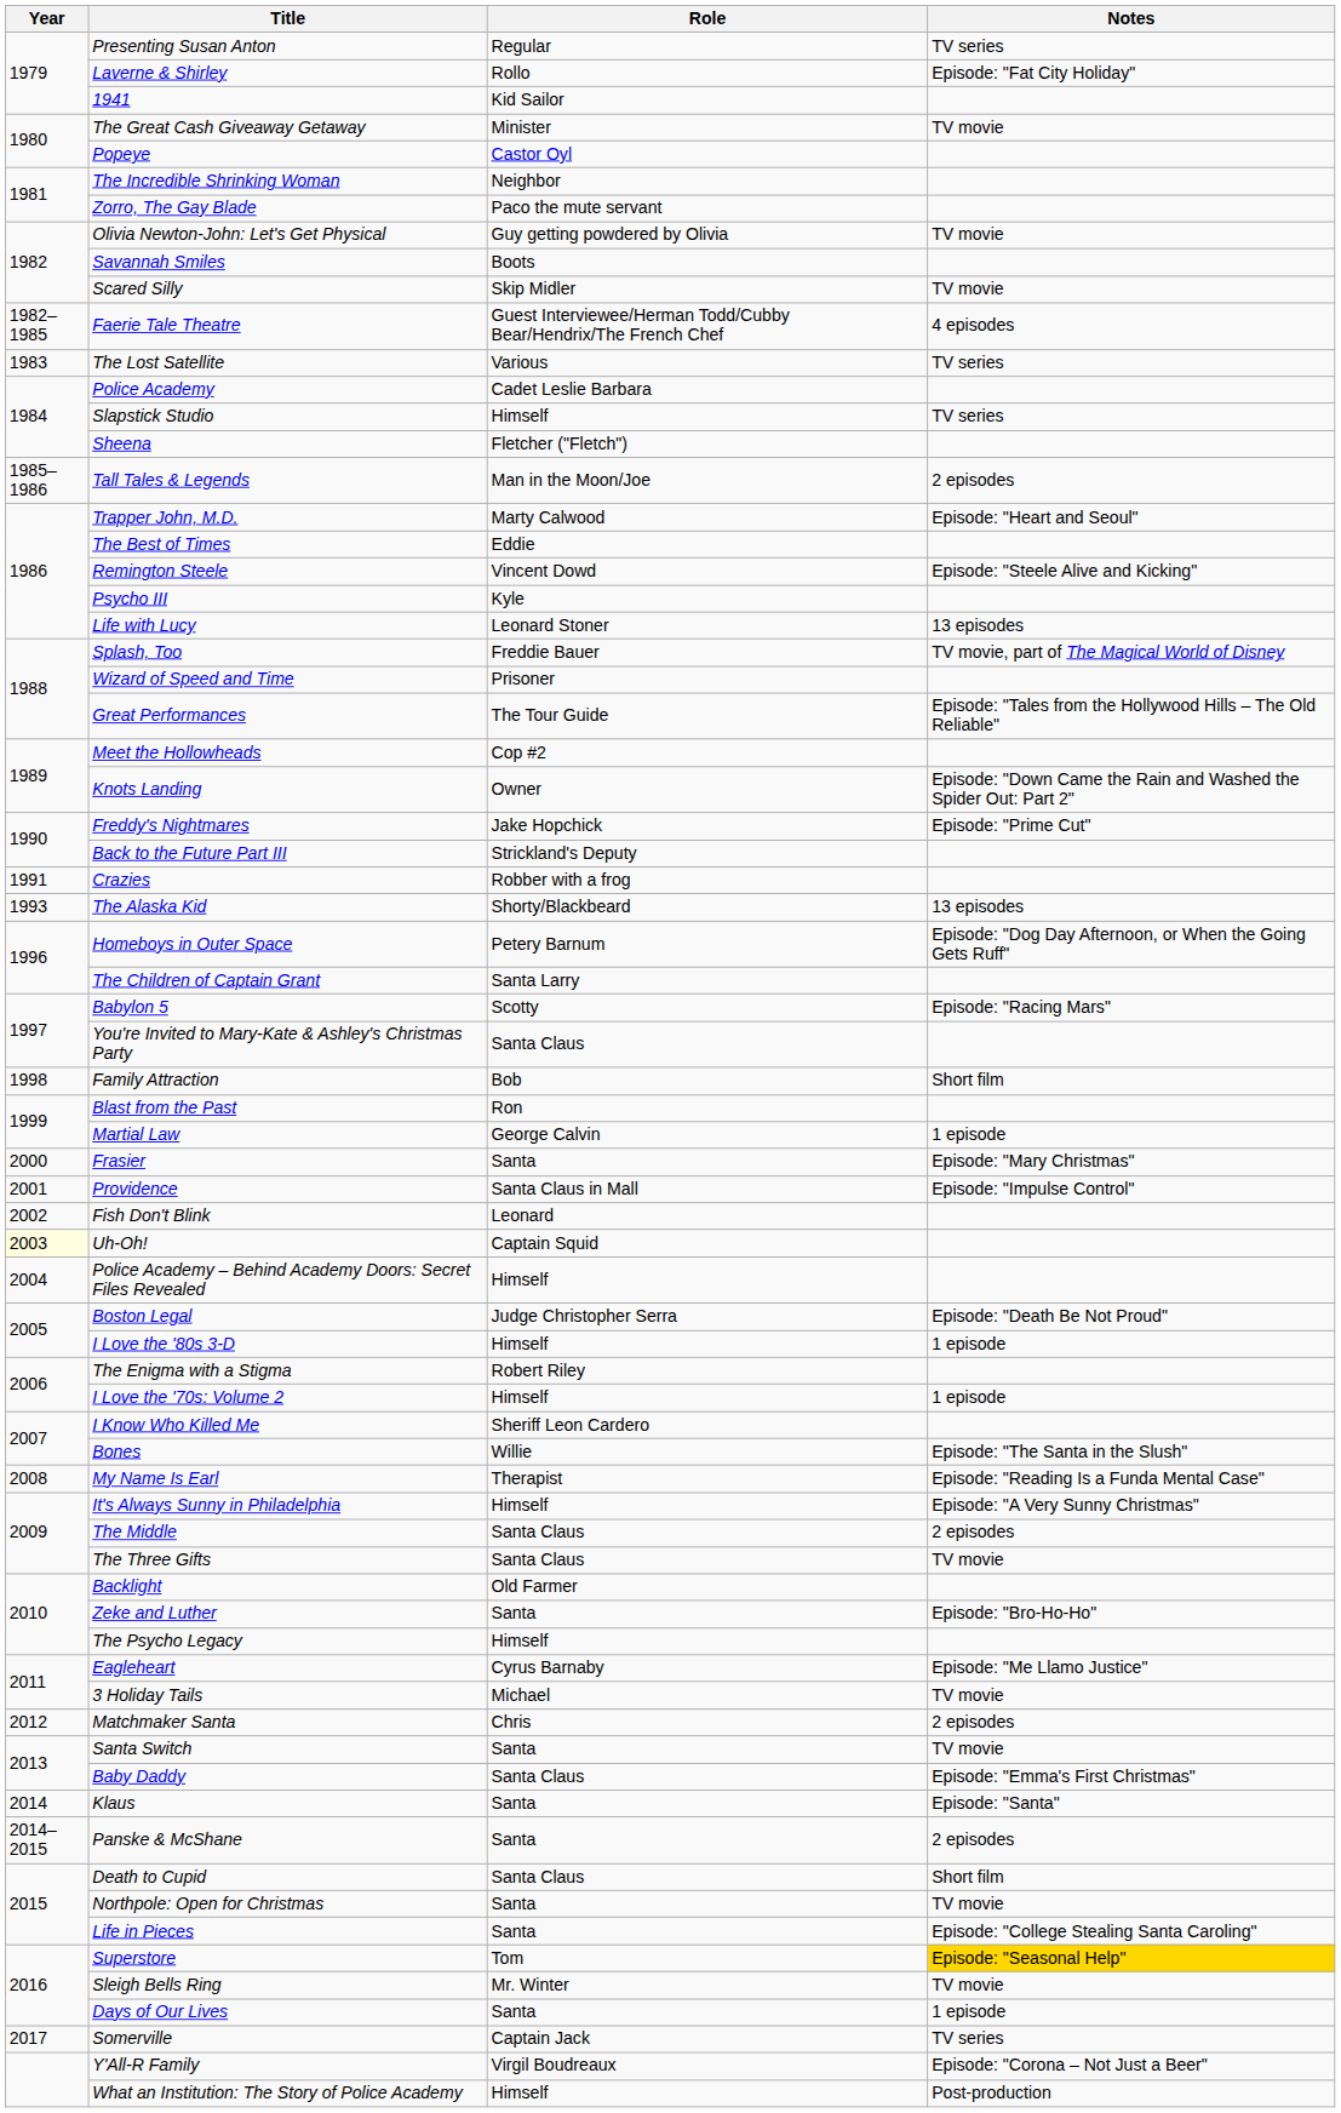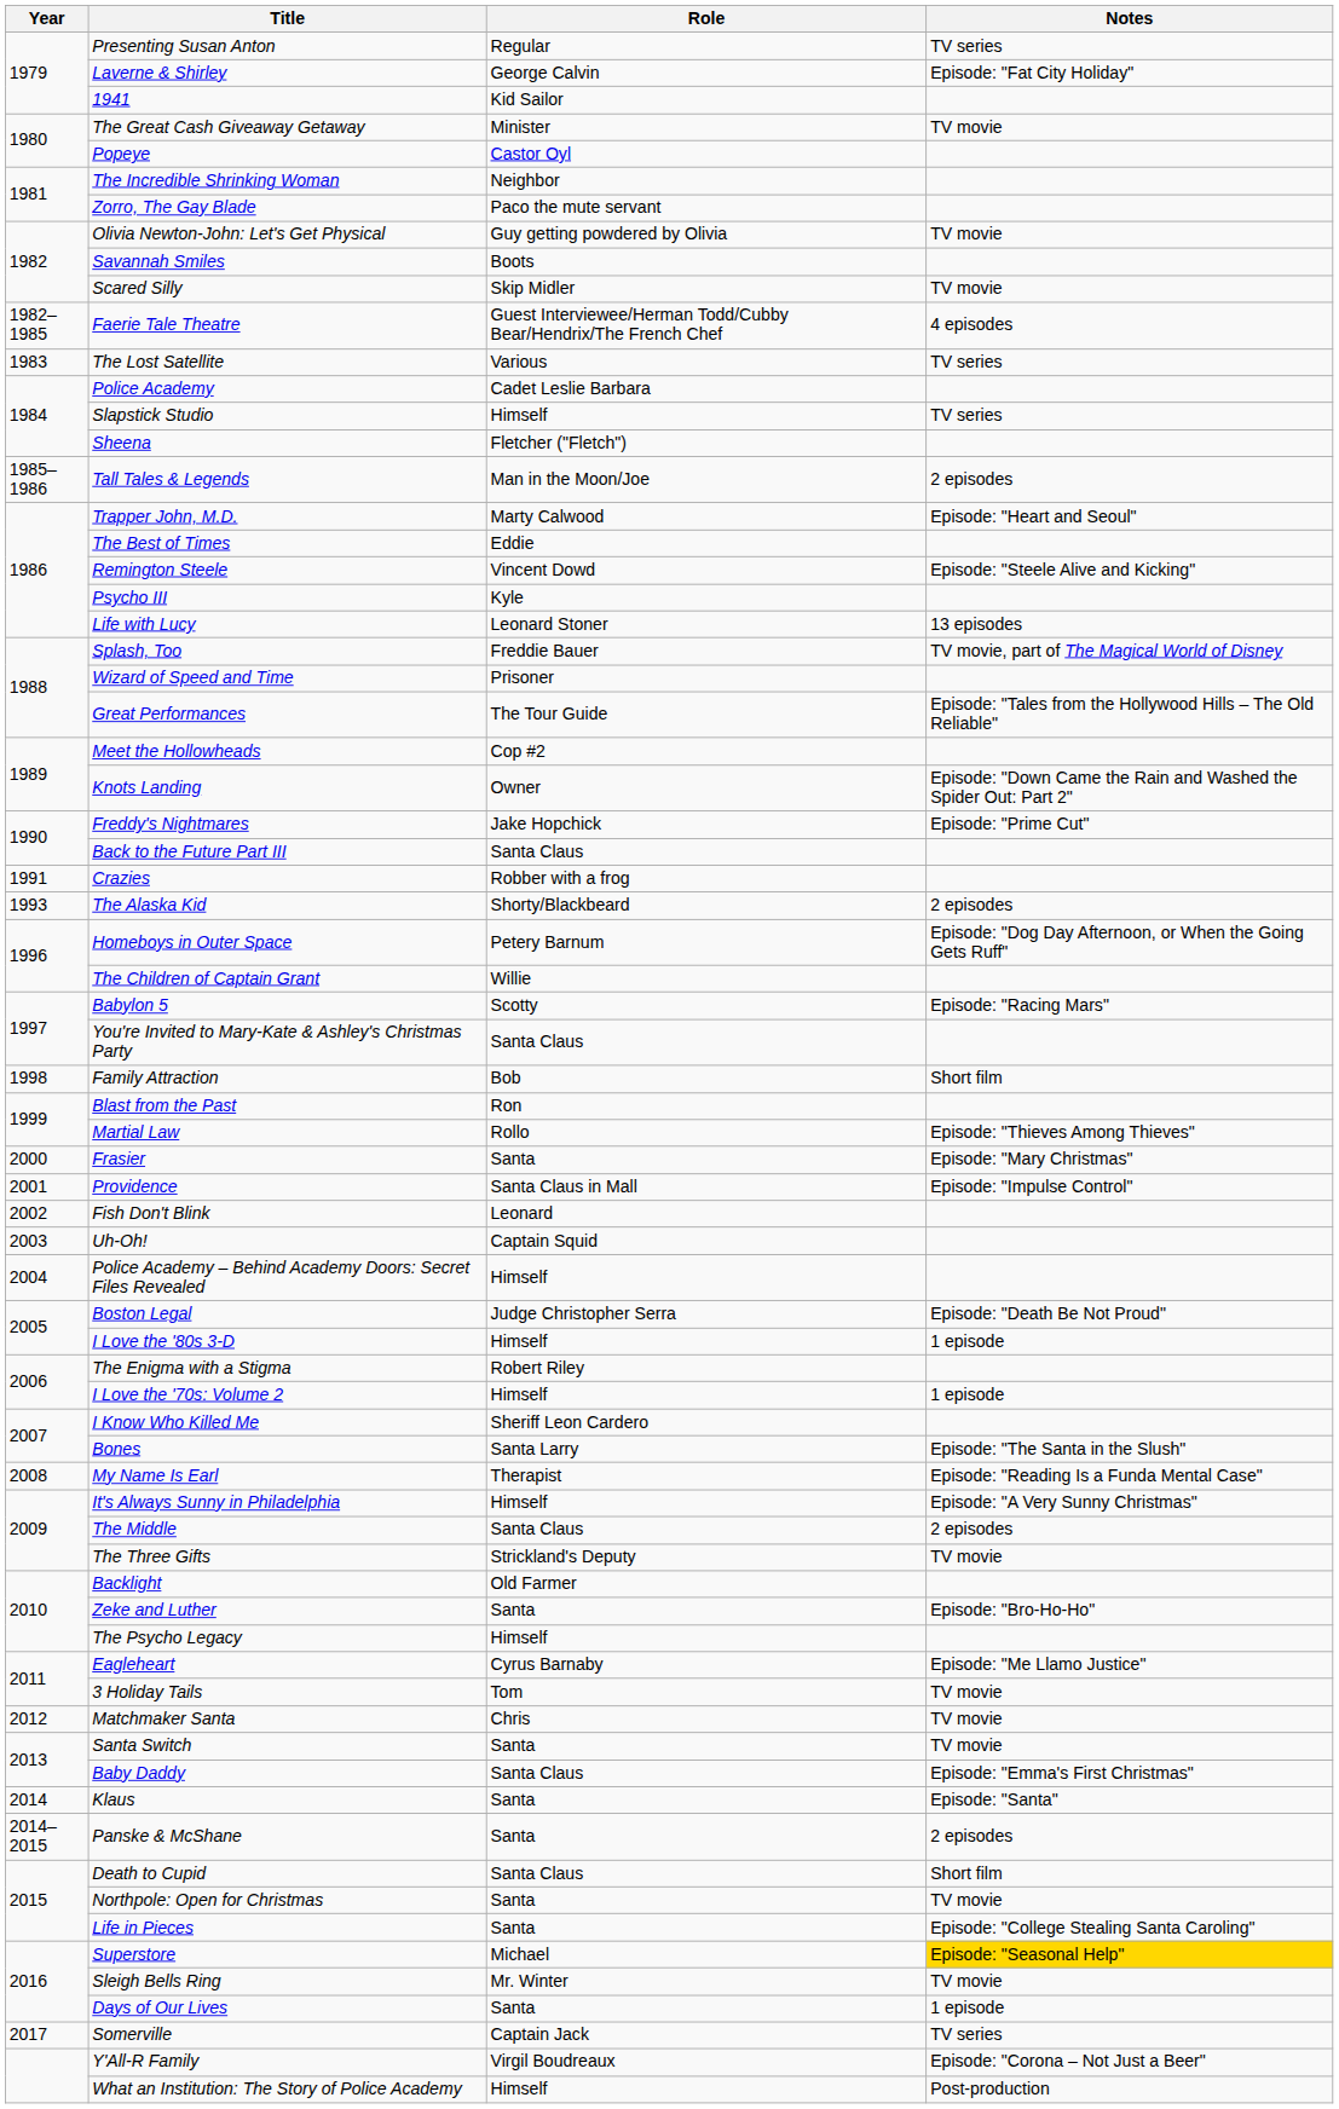Laverne & Shirley | Role: Rollo -> George Calvin
Back to the Future Part III | Role: Strickland's Deputy -> Santa Claus
The Alaska Kid | Notes: 13 episodes -> 2 episodes
The Children of Captain Grant | Role: Santa Larry -> Willie
Martial Law | Role: George Calvin -> Rollo
Martial Law | Notes: 1 episode -> Episode: "Thieves Among Thieves"
Uh-Oh! | Year: lightyellow background -> no background
Bones | Role: Willie -> Santa Larry
The Three Gifts | Role: Santa Claus -> Strickland's Deputy
3 Holiday Tails | Role: Michael -> Tom
Matchmaker Santa | Notes: 2 episodes -> TV movie
Superstore | Role: Tom -> Michael
